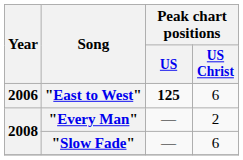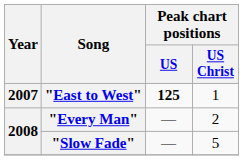"East to West" | Year: 2006 -> 2007
"East to West" | Peak chart positions / US Christ: 6 -> 1
"Slow Fade" | Peak chart positions / US Christ: 6 -> 5
